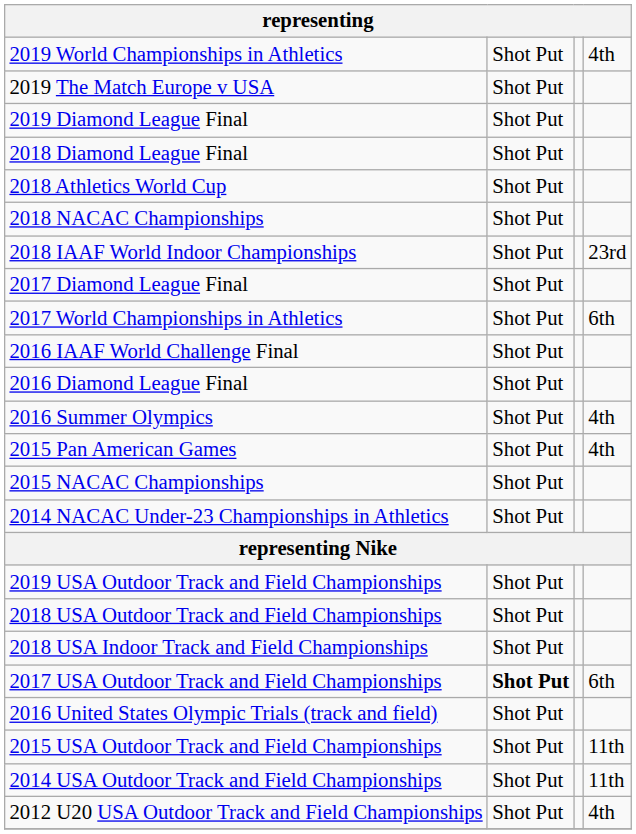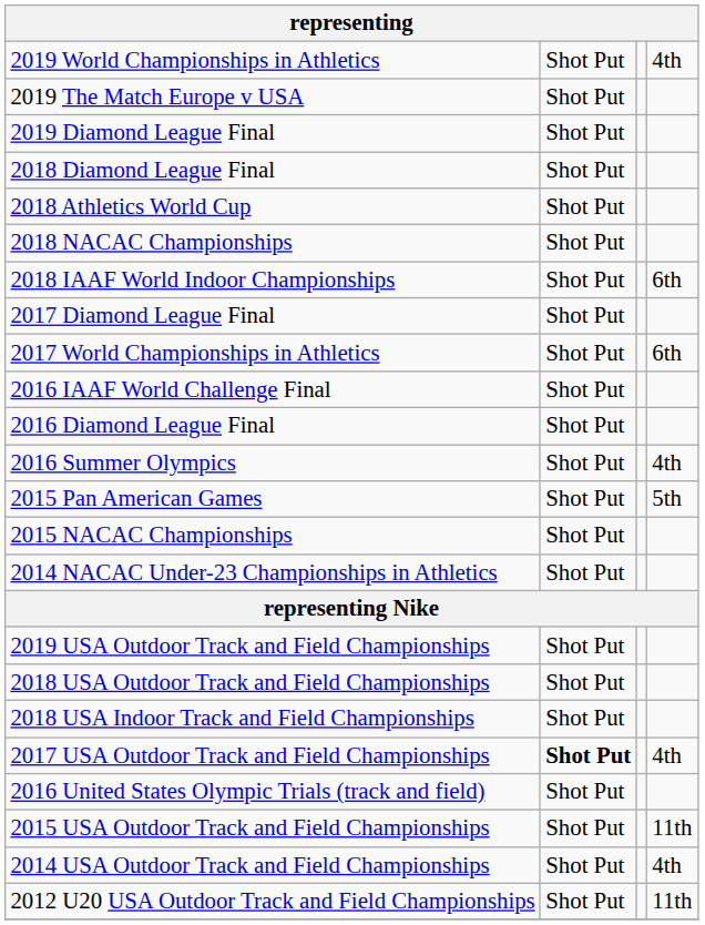2018 IAAF World Indoor Championships | column 4: 23rd -> 6th
2015 Pan American Games | column 4: 4th -> 5th
2017 USA Outdoor Track and Field Championships | column 4: 6th -> 4th
2014 USA Outdoor Track and Field Championships | column 4: 11th -> 4th
2012 U20 USA Outdoor Track and Field Championships | column 4: 4th -> 11th
